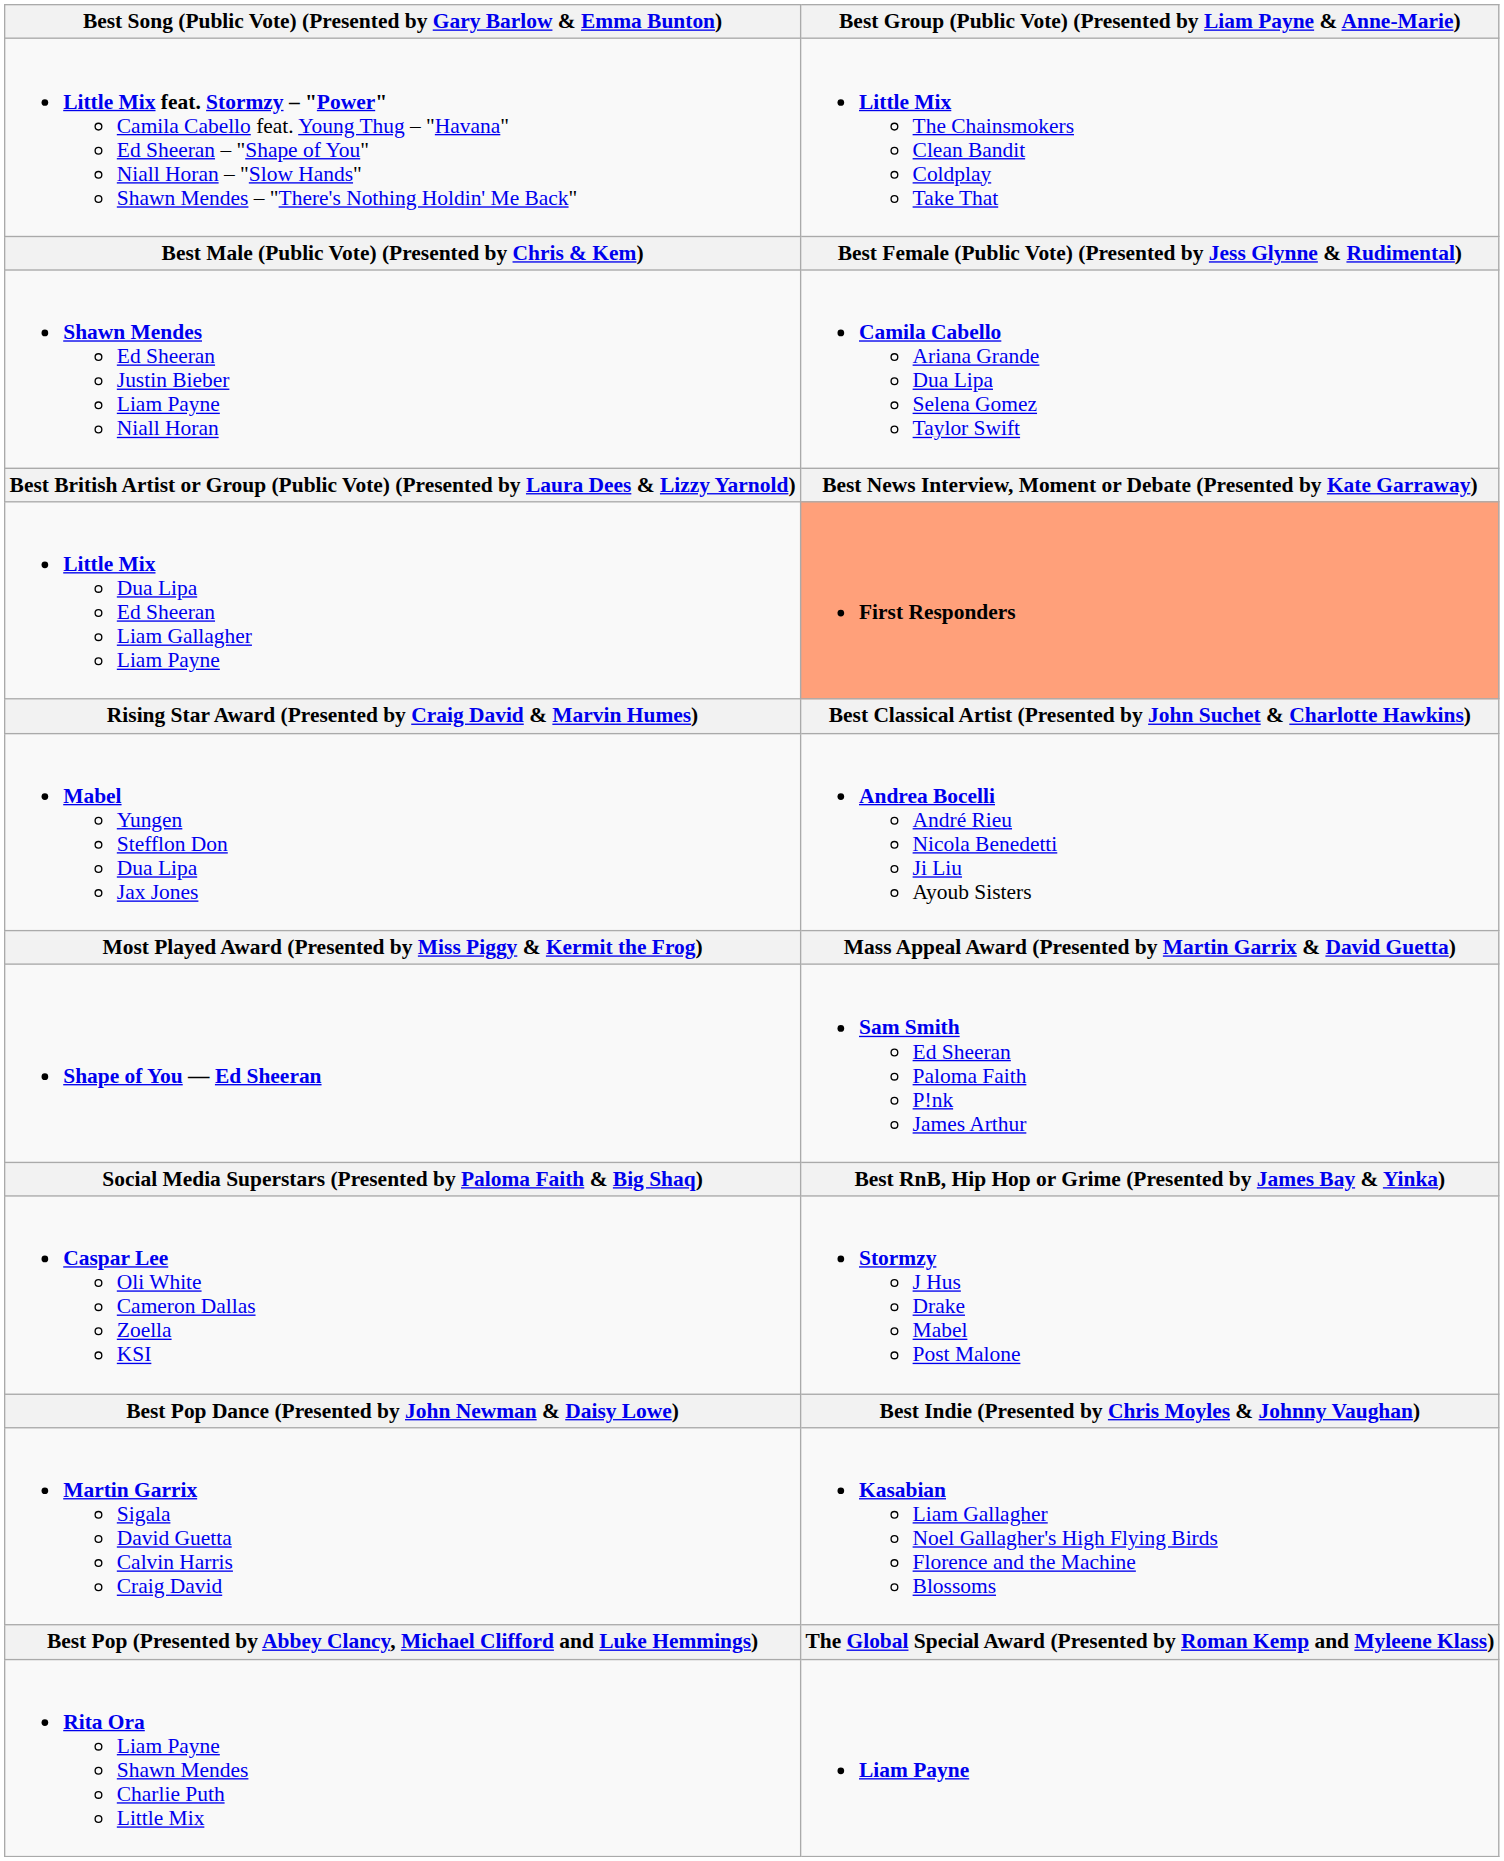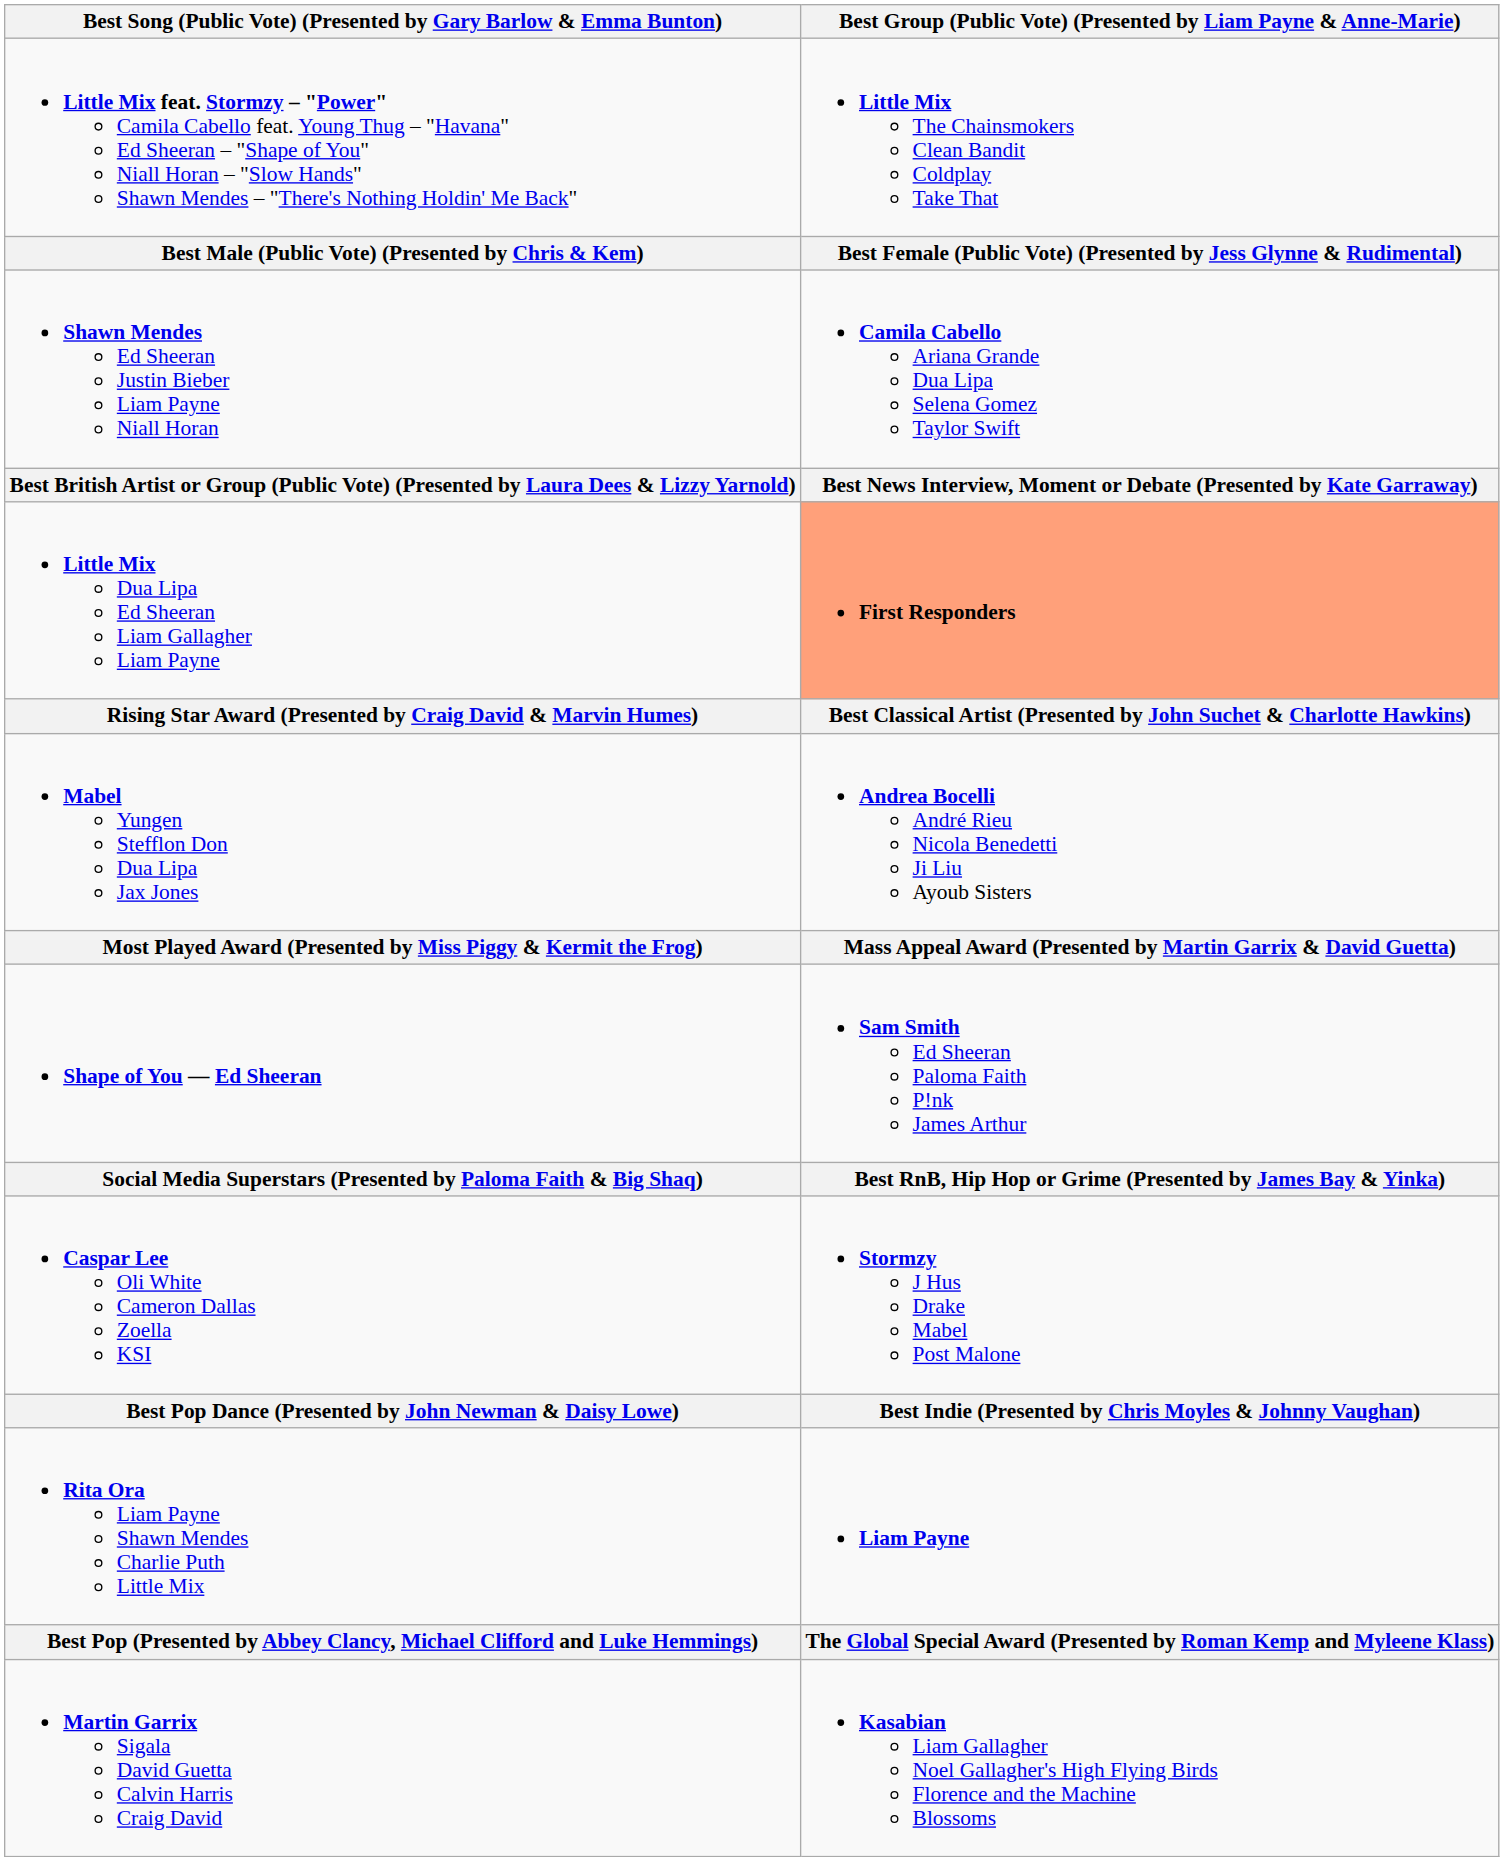rows swapped: Martin Garrix Sigala David Guetta Calvin Harris Craig David <-> Rita Ora Liam Payne Shawn Mendes Charlie Puth Little Mix
